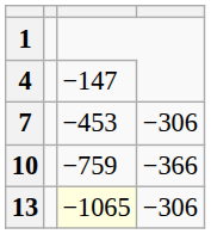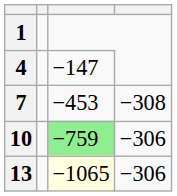7 | column 4: −306 -> −308
10 | column 3: no background -> lightgreen background
10 | column 4: −366 -> −306
